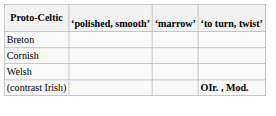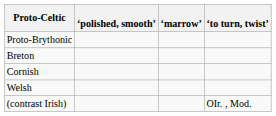+ row: Proto-Brythonic
(contrast Irish) | ‘to turn, twist’: bold -> normal
